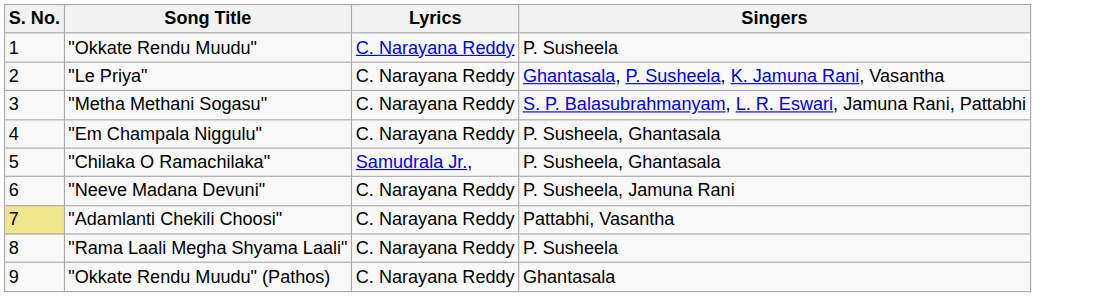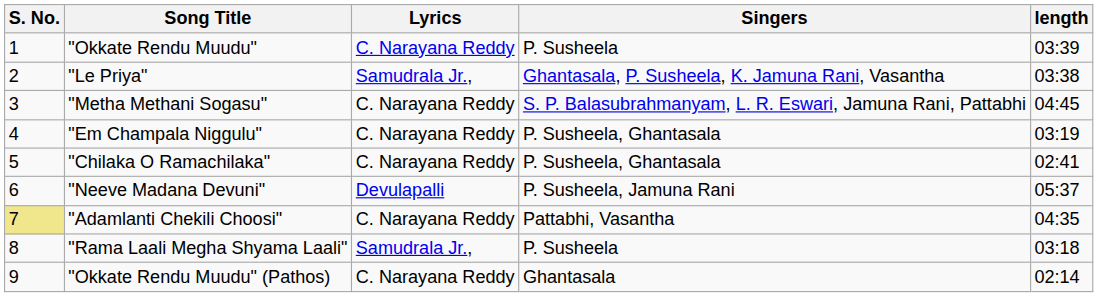+ column: length | 03:39 | 03:38 | 04:45 | 03:19 | 02:41 | 05:37 | 04:35 | 03:18 | 02:14
"Le Priya" | Lyrics: C. Narayana Reddy -> Samudrala Jr.,
"Chilaka O Ramachilaka" | Lyrics: Samudrala Jr., -> C. Narayana Reddy
"Neeve Madana Devuni" | Lyrics: C. Narayana Reddy -> Devulapalli
"Rama Laali Megha Shyama Laali" | Lyrics: C. Narayana Reddy -> Samudrala Jr.,
